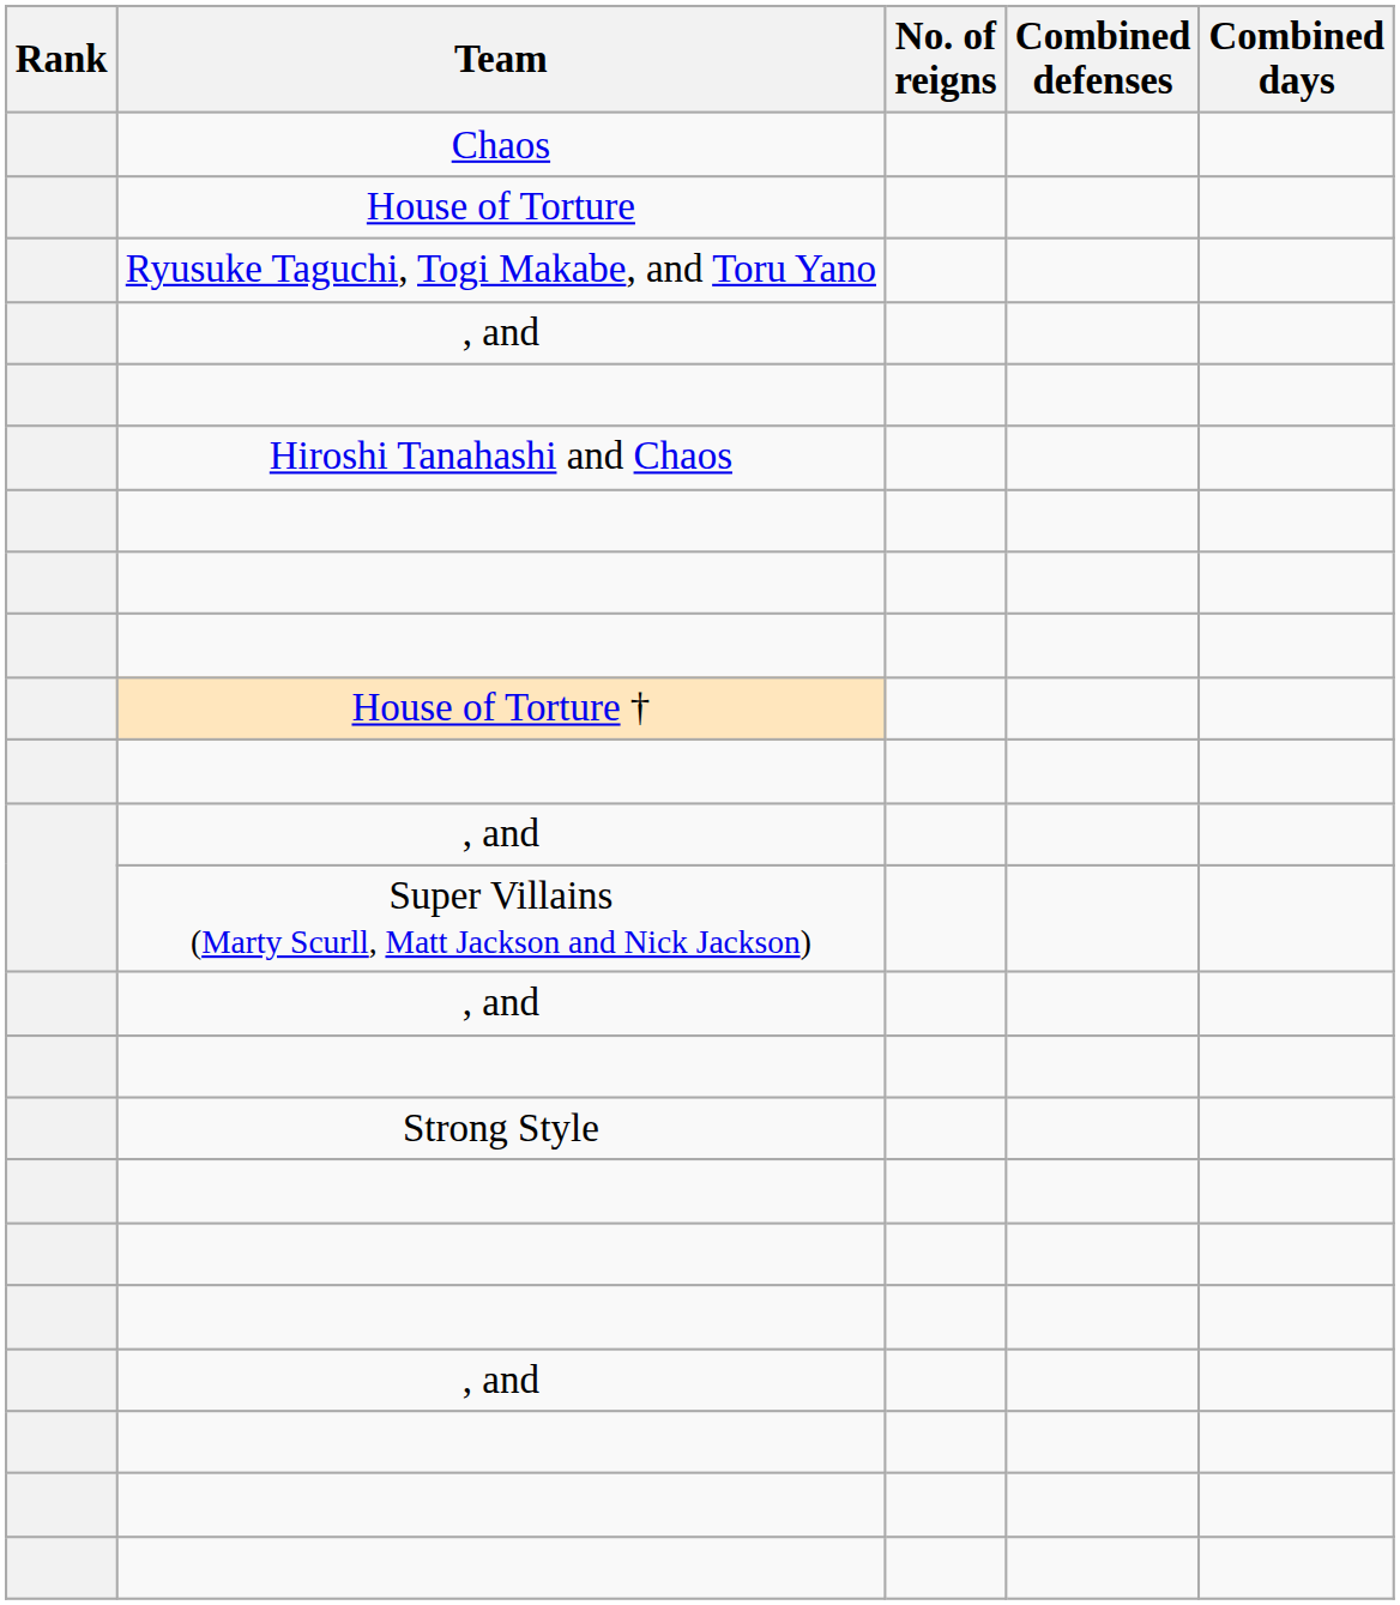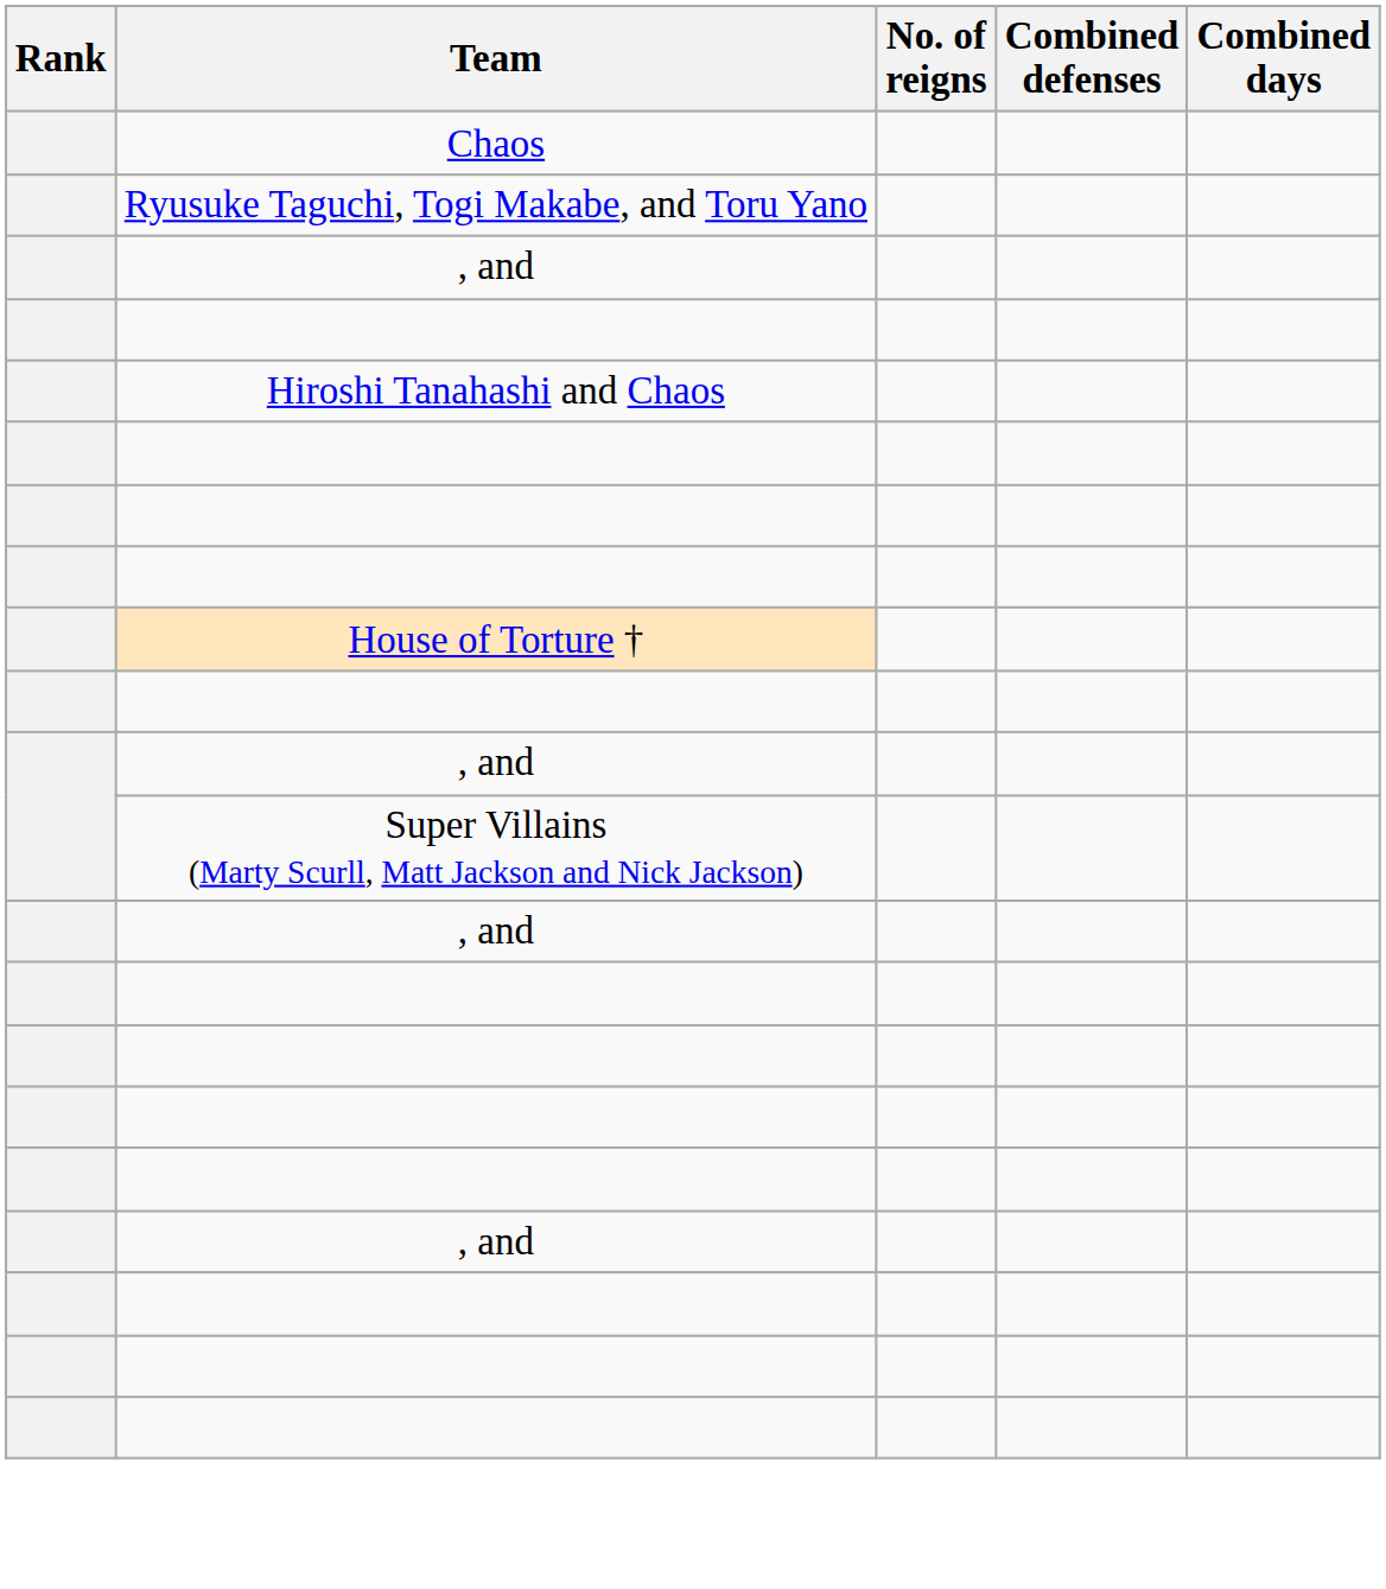- row: House of Torture
- row: Strong Style
